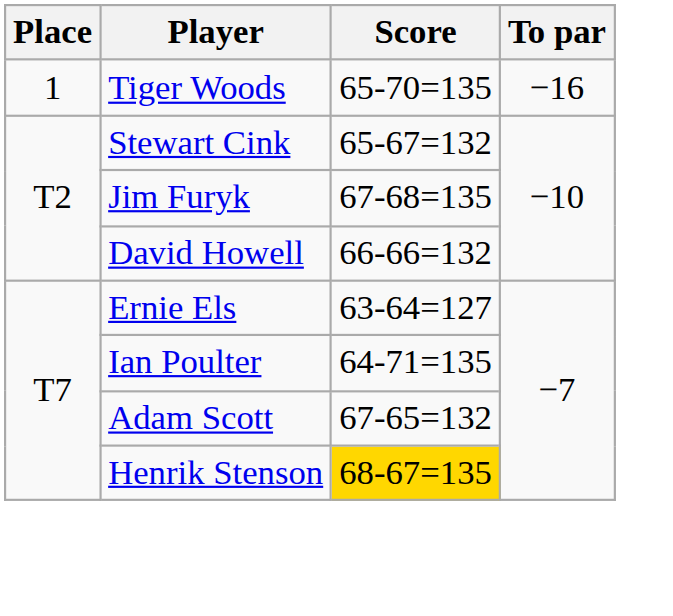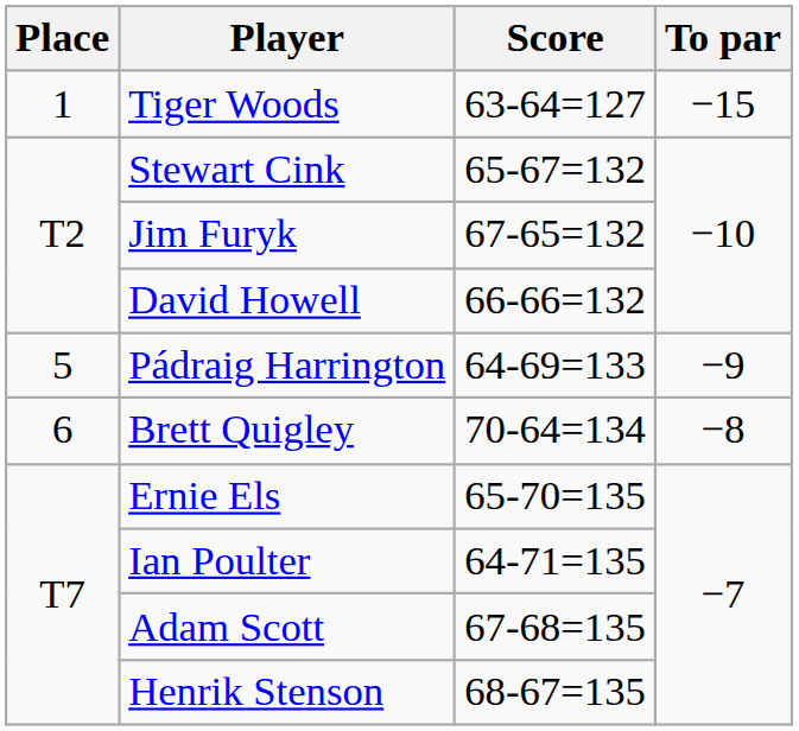Tiger Woods | Score: 65-70=135 -> 63-64=127
Tiger Woods | To par: −16 -> −15
Jim Furyk | Score: 67-68=135 -> 67-65=132
+ row: 5 | Pádraig Harrington | 64-69=133 | −9
+ row: 6 | Brett Quigley | 70-64=134 | −8
Ernie Els | Score: 63-64=127 -> 65-70=135
Adam Scott | Score: 67-65=132 -> 67-68=135
Henrik Stenson | Score: gold background -> no background
